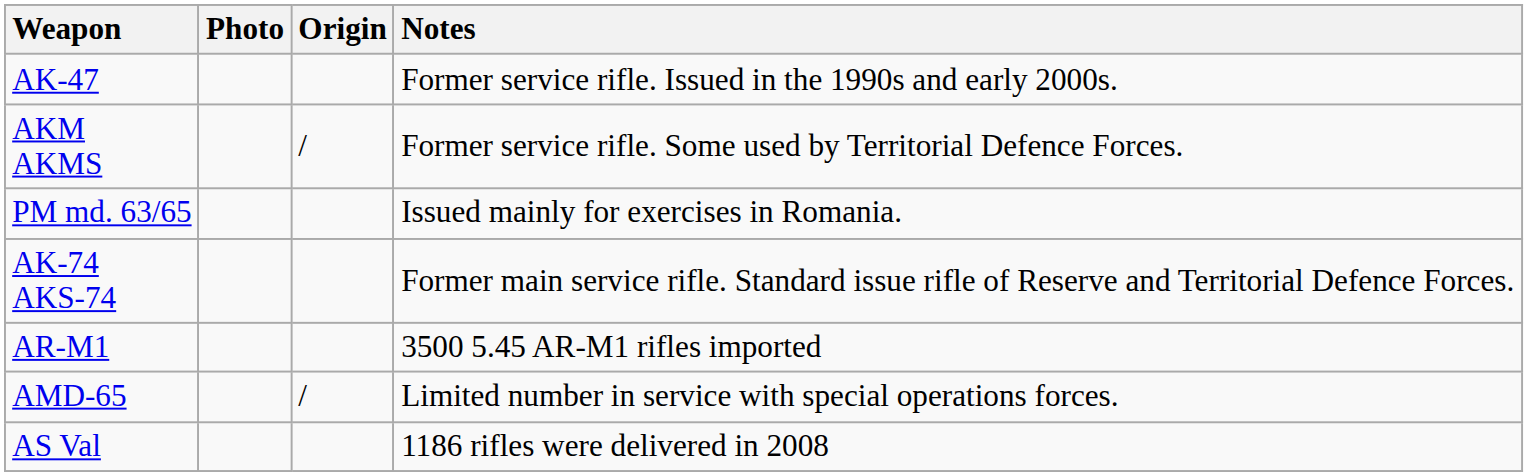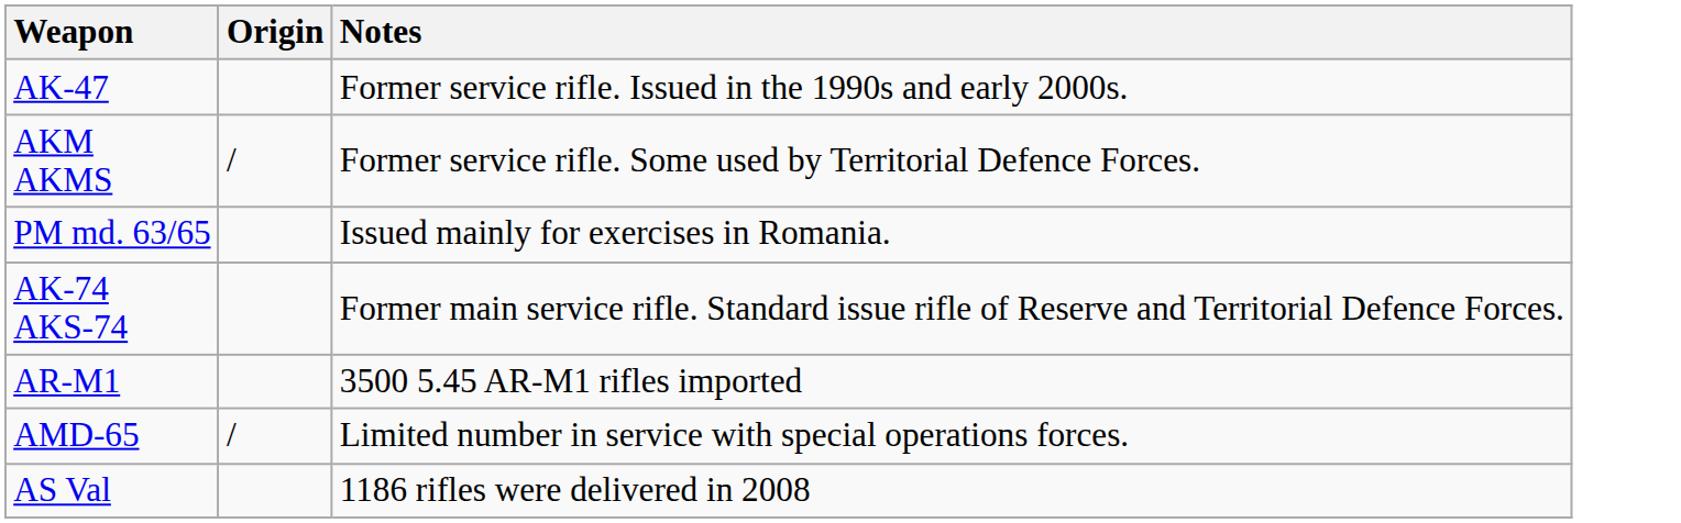- column: Photo
